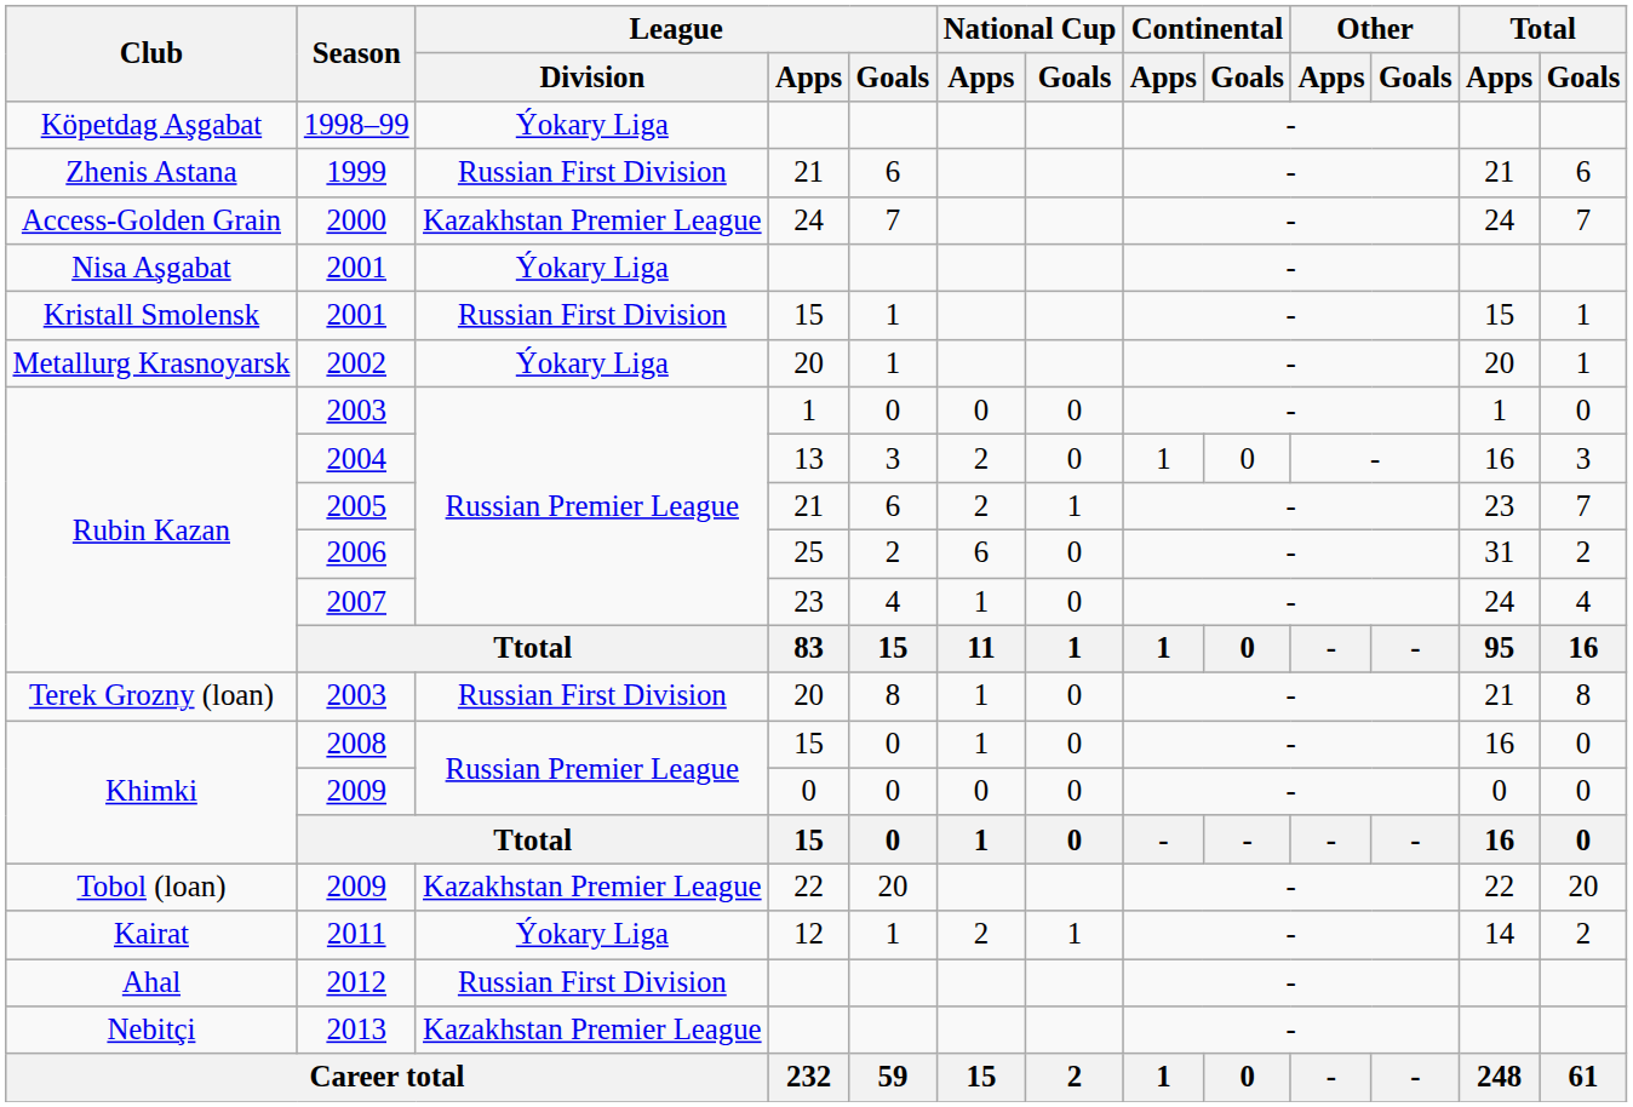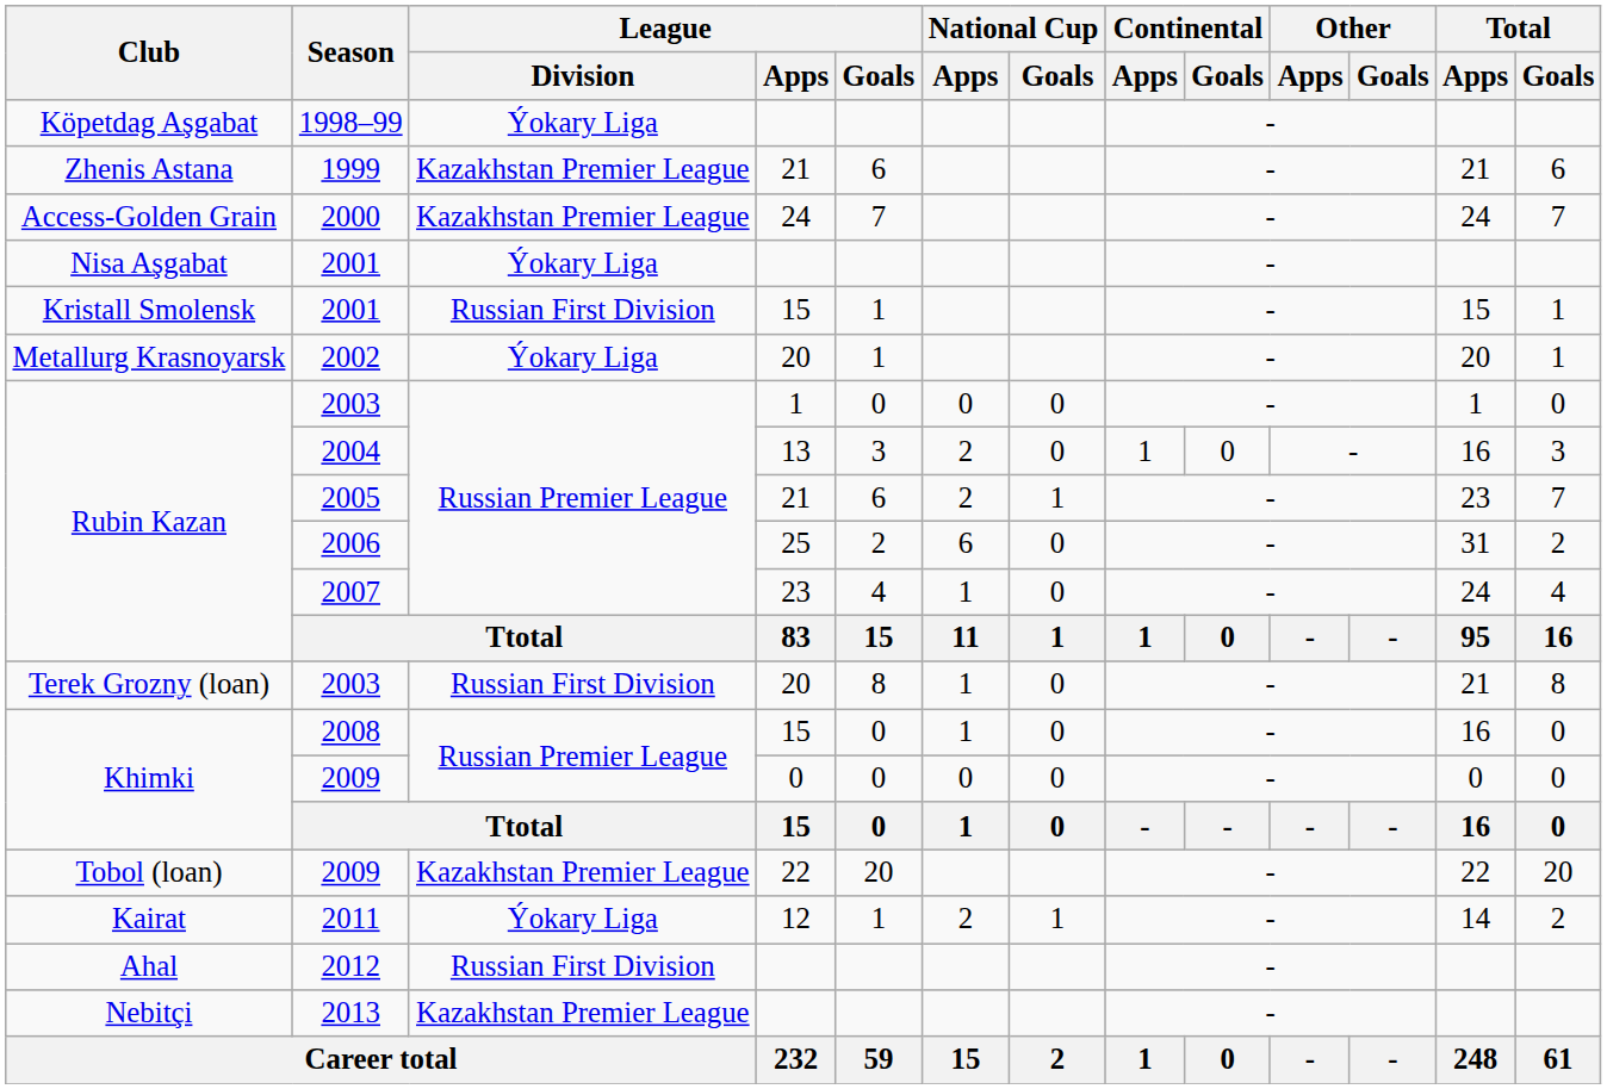1999 | League / Division: Russian First Division -> Kazakhstan Premier League
